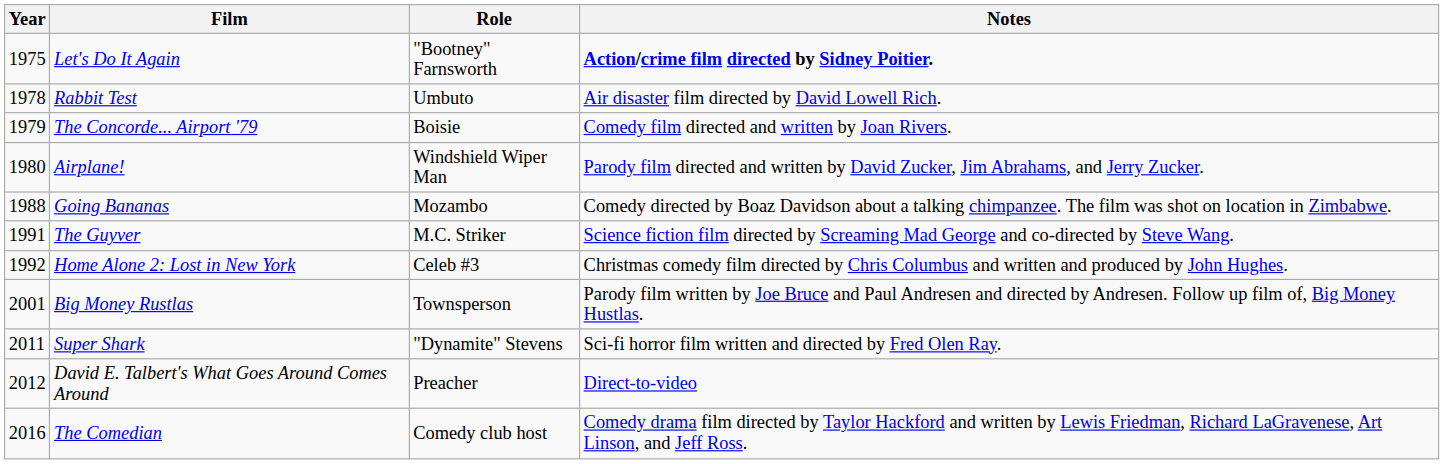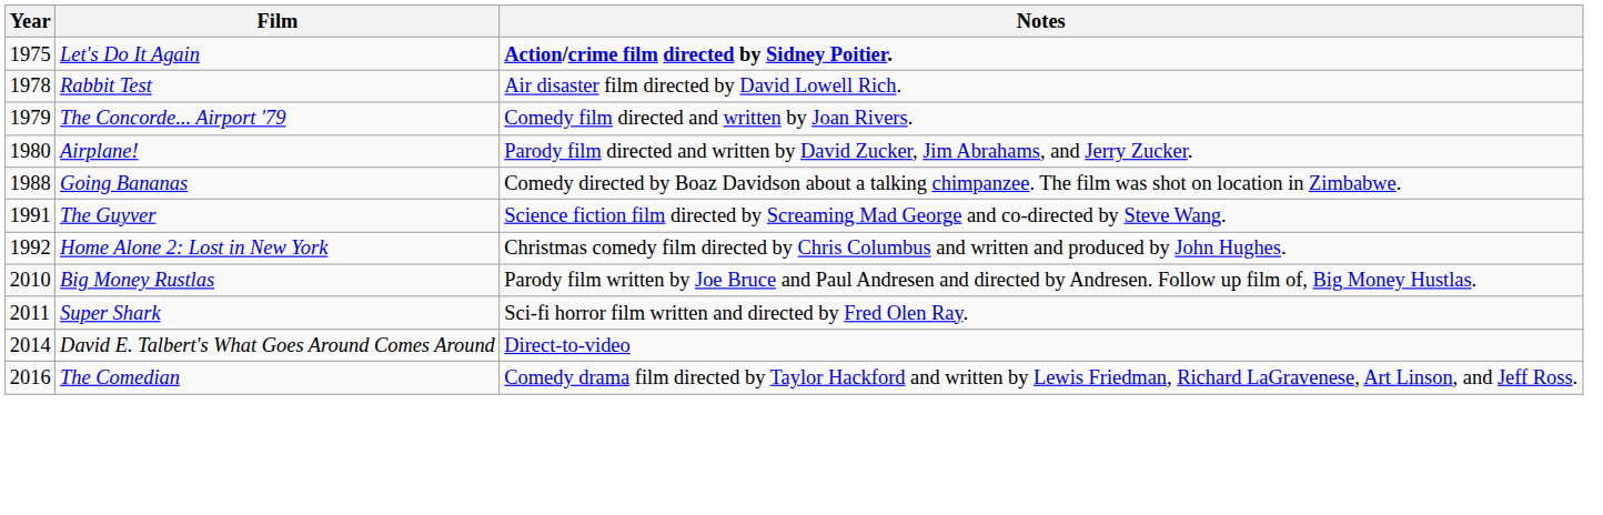- column: Role | "Bootney" Farnsworth | Umbuto | Boisie | Windshield Wiper Man | Mozambo | M.C. Striker | Celeb #3 | Townsperson | "Dynamite" Stevens | Preacher | Comedy club host
Big Money Rustlas | Year: 2001 -> 2010
David E. Talbert's What Goes Around Comes Around | Year: 2012 -> 2014
